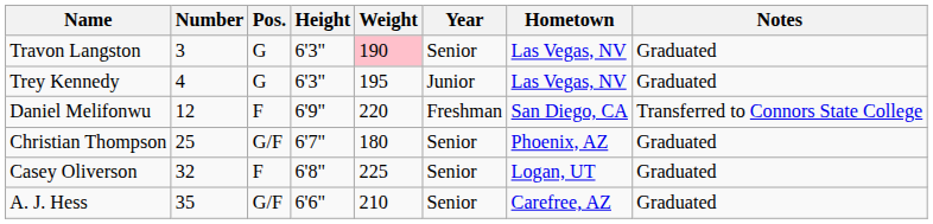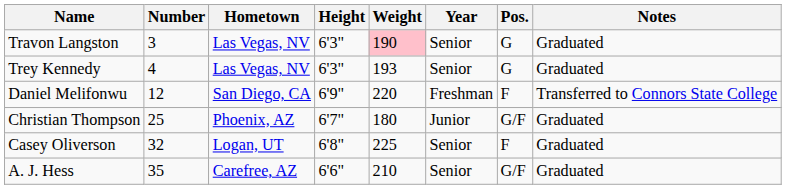columns swapped: Pos. <-> Hometown
Trey Kennedy | Weight: 195 -> 193
Trey Kennedy | Year: Junior -> Senior
Christian Thompson | Year: Senior -> Junior
